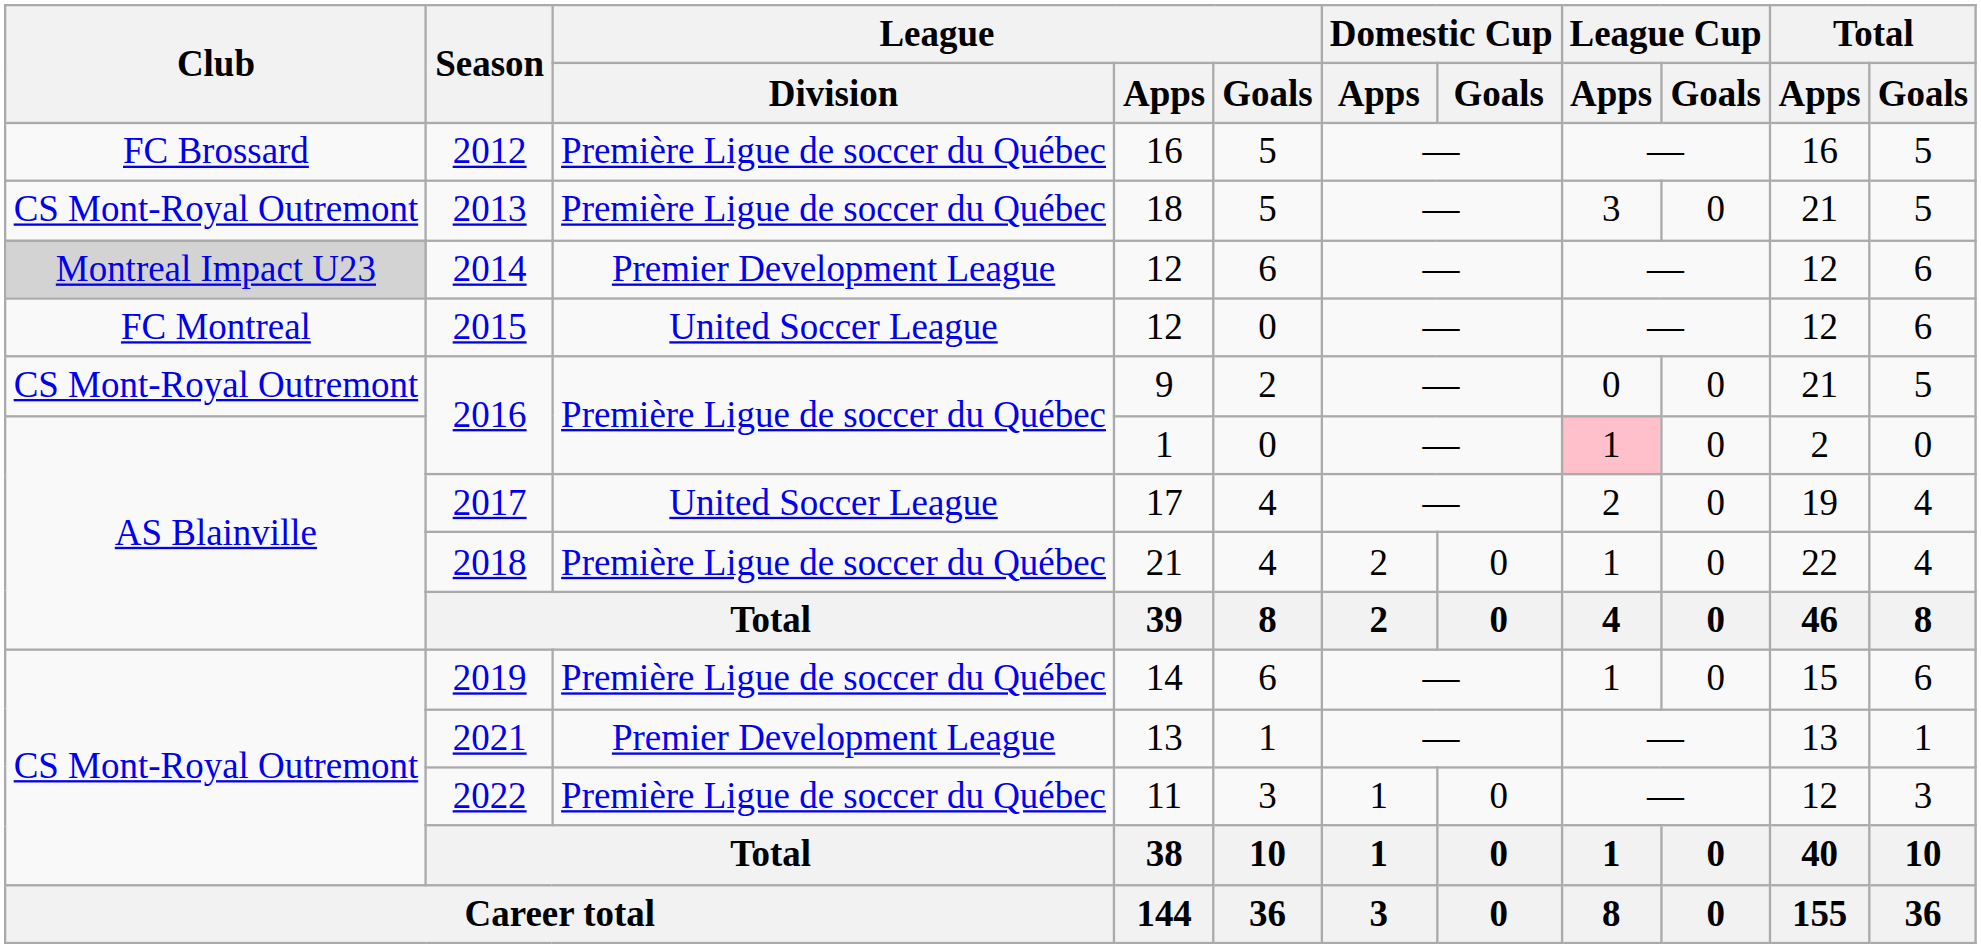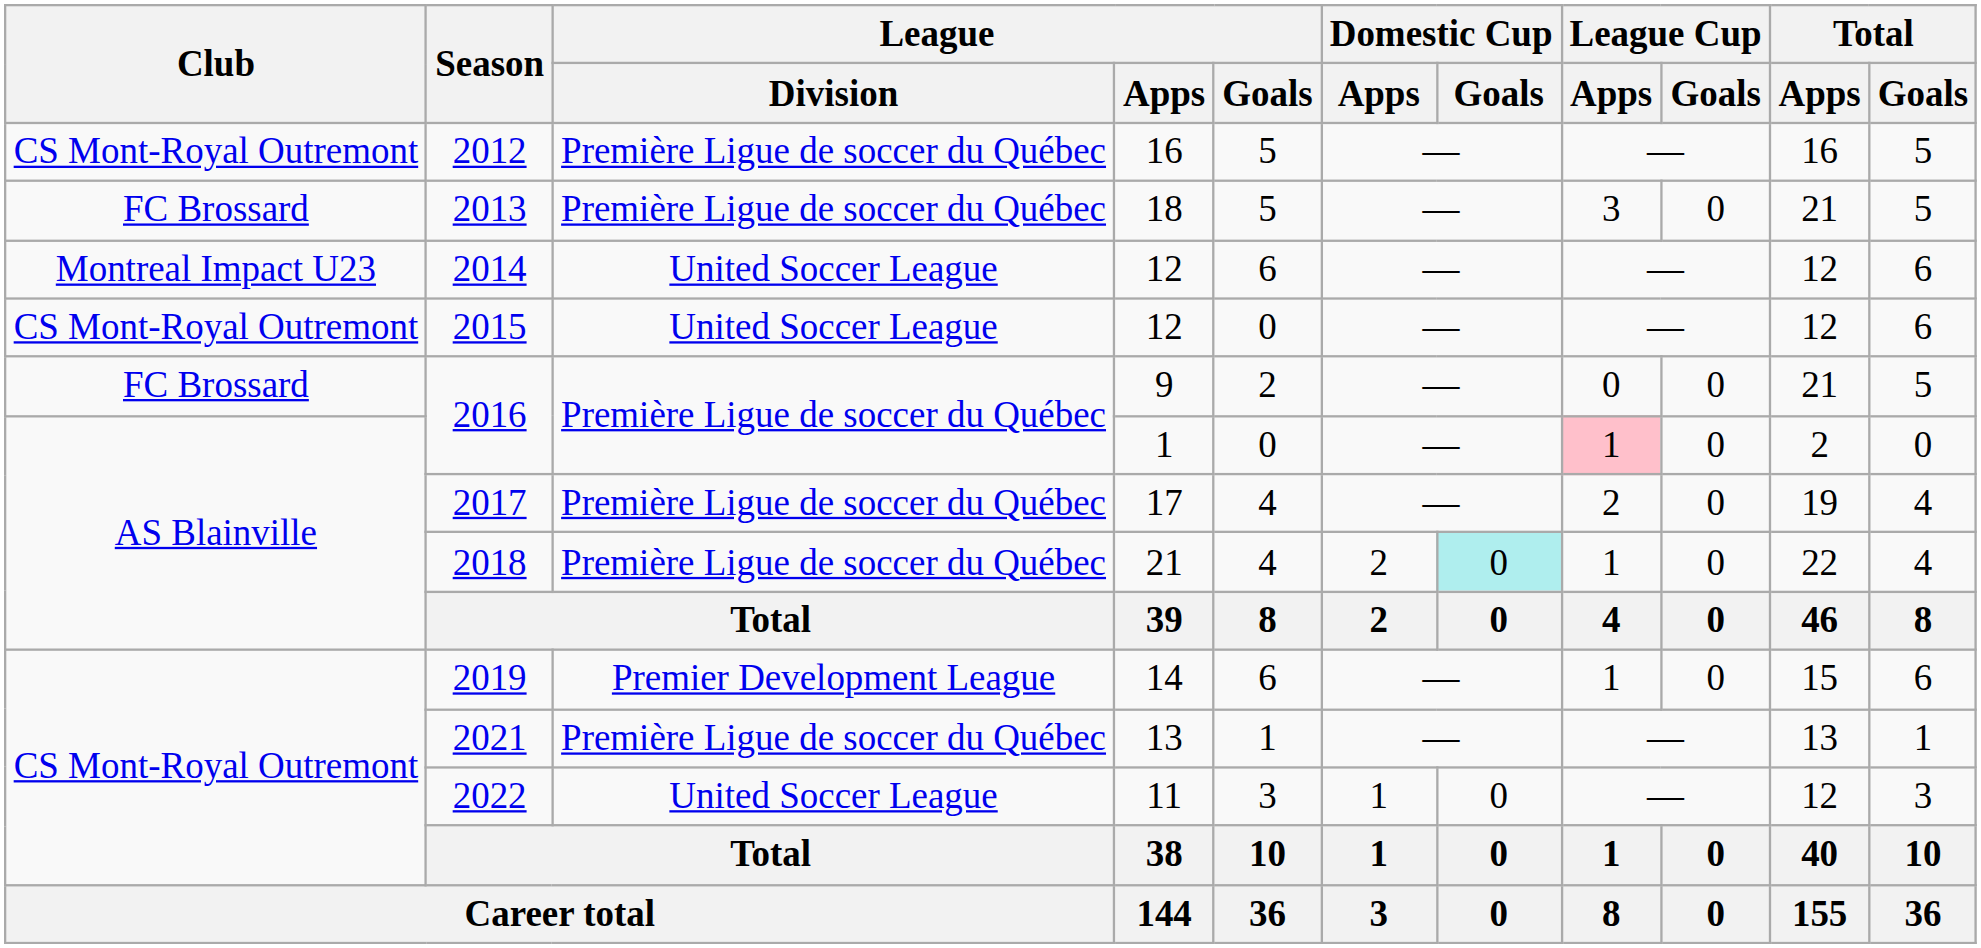2012 | Club: FC Brossard -> CS Mont-Royal Outremont
2013 | Club: CS Mont-Royal Outremont -> FC Brossard
2014 | Club: lightgrey background -> no background
2014 | League / Division: Premier Development League -> United Soccer League
2015 | Club: FC Montreal -> CS Mont-Royal Outremont
2016 / 9 | Club: CS Mont-Royal Outremont -> FC Brossard
2017 | League / Division: United Soccer League -> Première Ligue de soccer du Québec
2018 | Domestic Cup / Goals: no background -> paleturquoise background
2019 | League / Division: Première Ligue de soccer du Québec -> Premier Development League
2021 | League / Division: Premier Development League -> Première Ligue de soccer du Québec
2022 | League / Division: Première Ligue de soccer du Québec -> United Soccer League
